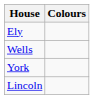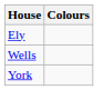- row: Lincoln
